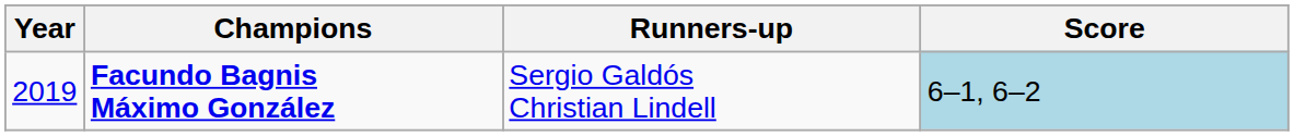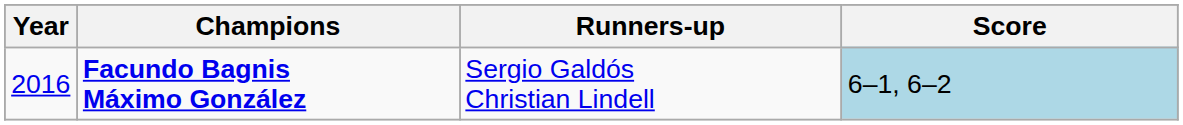Facundo Bagnis Máximo González | Year: 2019 -> 2016
